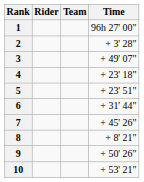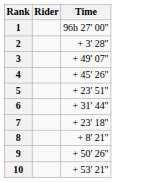- column: Team
4 | Time: + 23' 18" -> + 45' 26"
7 | Time: + 45' 26" -> + 23' 18"
